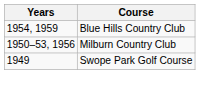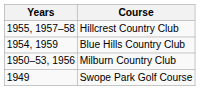+ row: 1955, 1957–58 | Hillcrest Country Club
